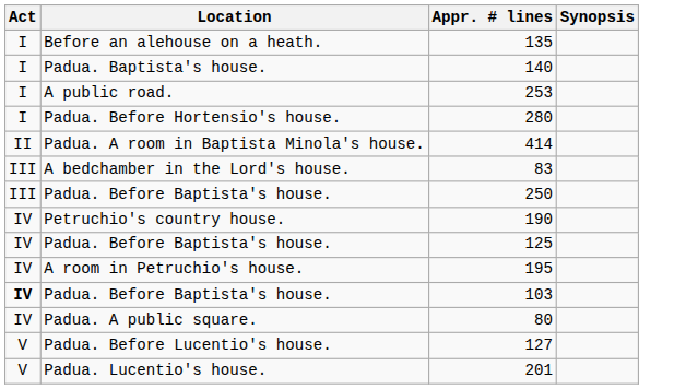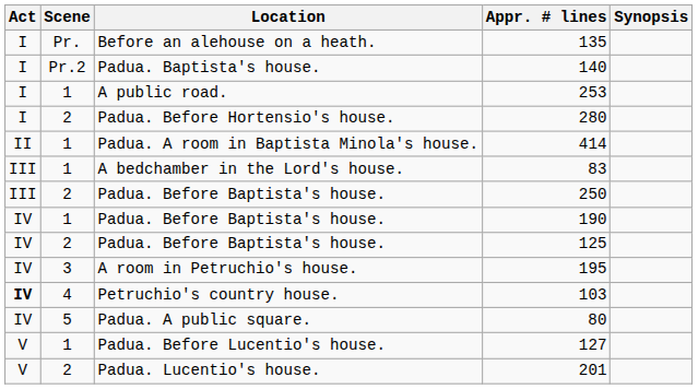+ column: Scene | Pr. | Pr.2 | 1 | 2 | 1 | 1 | 2 | 1 | 2 | 3 | 4 | 5 | 1 | 2
190 | Location: Petruchio's country house. -> Padua. Before Baptista's house.
103 | Location: Padua. Before Baptista's house. -> Petruchio's country house.
